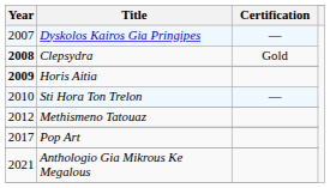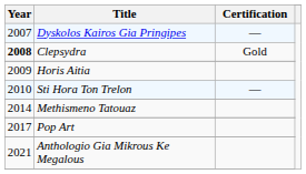Horis Aitia | Year: bold -> normal
Methismeno Tatouaz | Year: 2012 -> 2014
